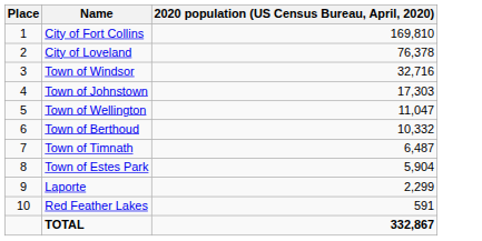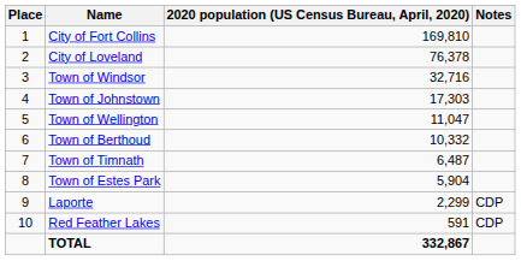+ column: Notes | CDP | CDP
